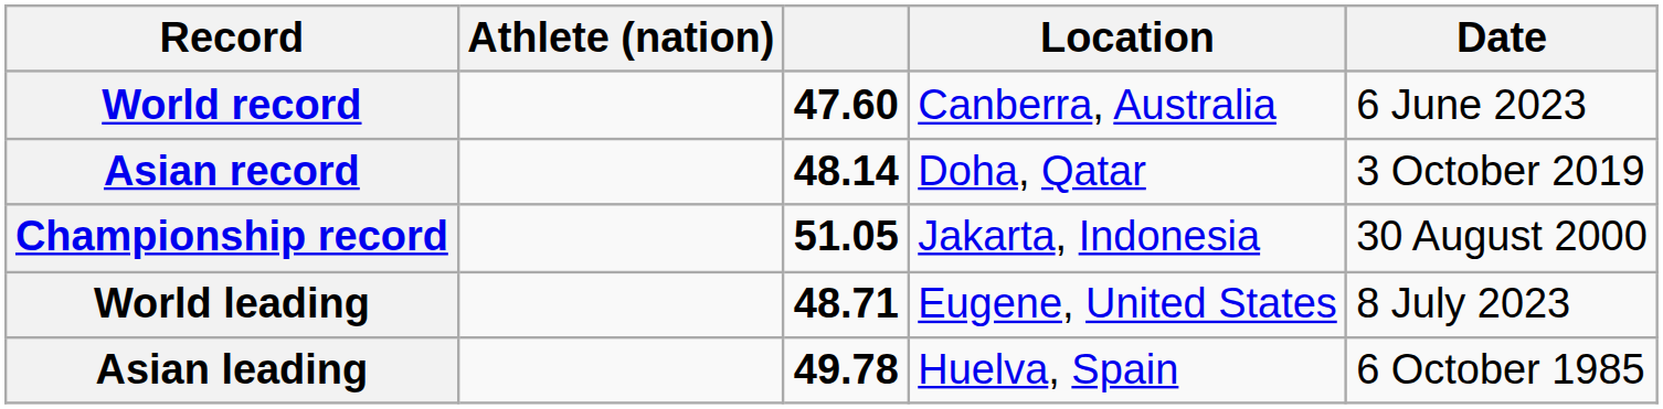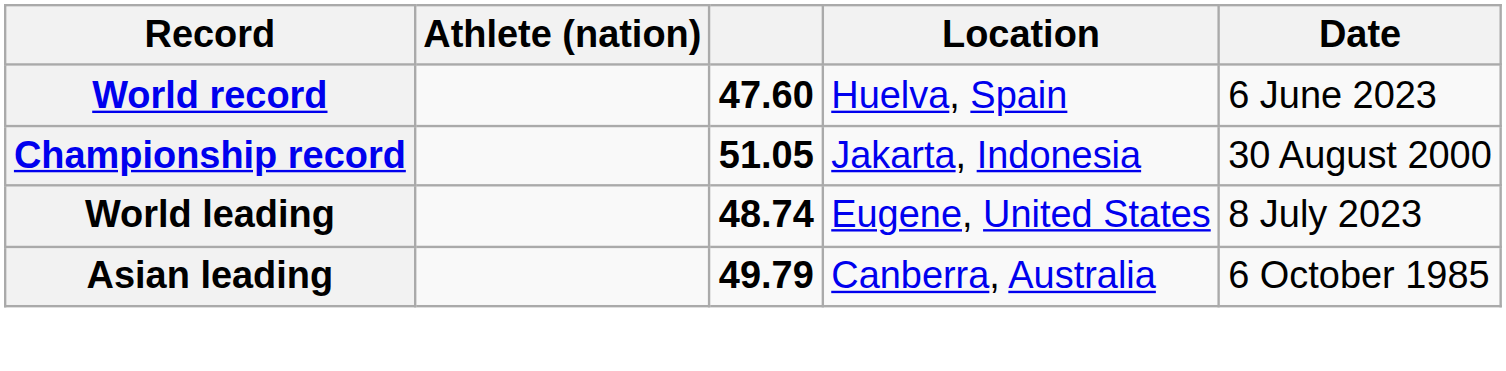World record | Location: Canberra, Australia -> Huelva, Spain
- row: Asian record | 48.14 | Doha, Qatar | 3 October 2019
World leading | column 3: 48.71 -> 48.74
Asian leading | column 3: 49.78 -> 49.79
Asian leading | Location: Huelva, Spain -> Canberra, Australia
